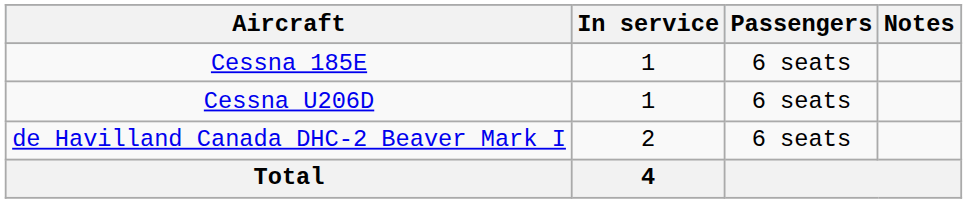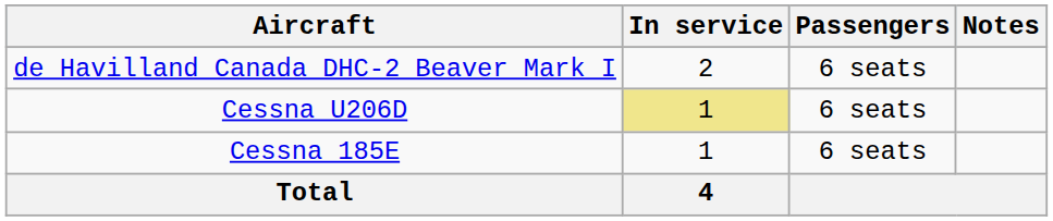rows swapped: Cessna 185E <-> de Havilland Canada DHC-2 Beaver Mark I
Cessna U206D | In service: no background -> khaki background
